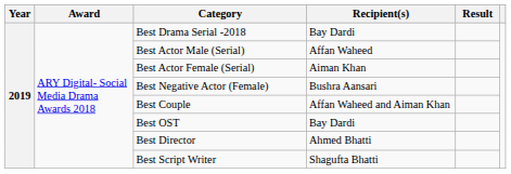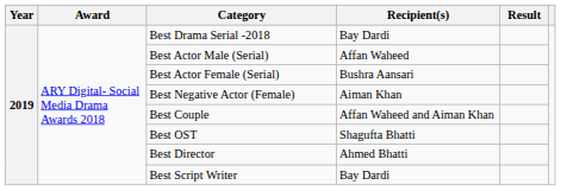Best Actor Female (Serial) | Recipient(s): Aiman Khan -> Bushra Aansari
Best Negative Actor (Female) | Recipient(s): Bushra Aansari -> Aiman Khan
Best OST | Recipient(s): Bay Dardi -> Shagufta Bhatti
Best Script Writer | Recipient(s): Shagufta Bhatti -> Bay Dardi
